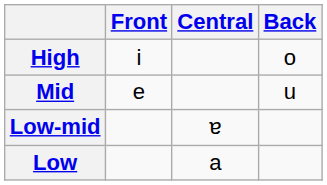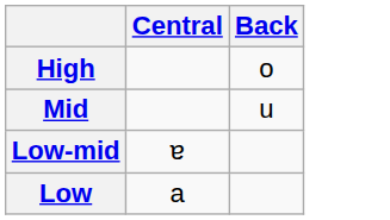- column: Front | i | e
